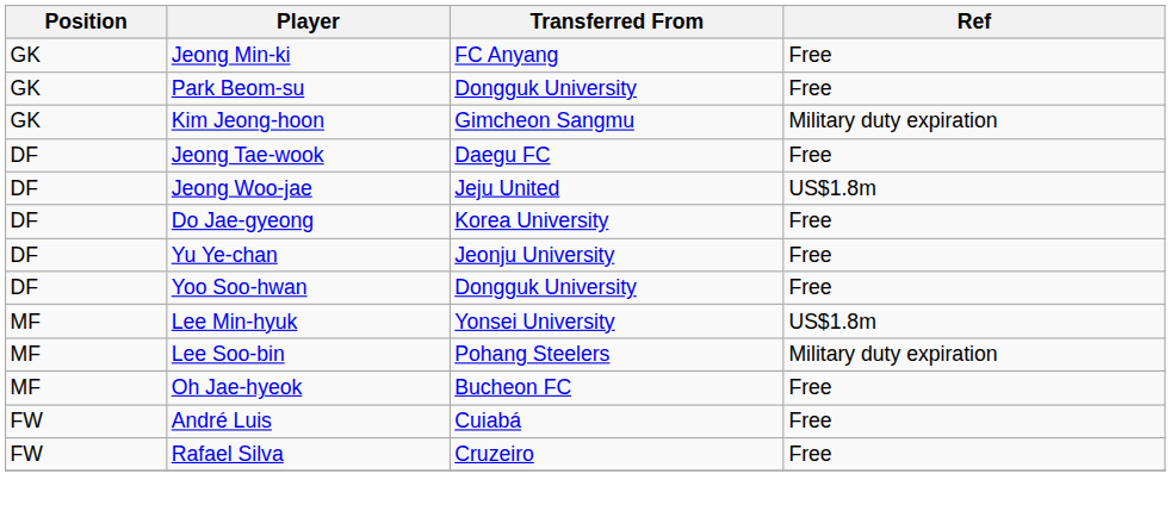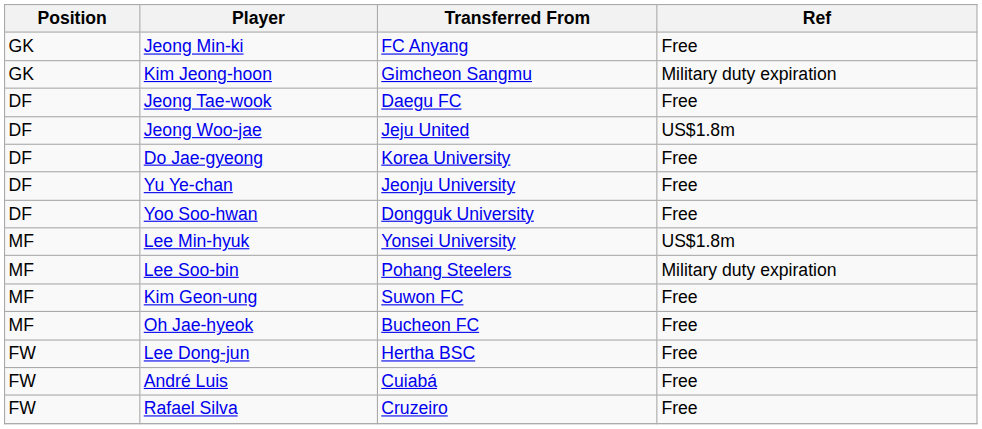- row: GK | Park Beom-su | Dongguk University | Free
+ row: MF | Kim Geon-ung | Suwon FC | Free
+ row: FW | Lee Dong-jun | Hertha BSC | Free
